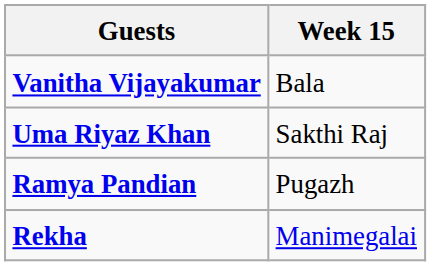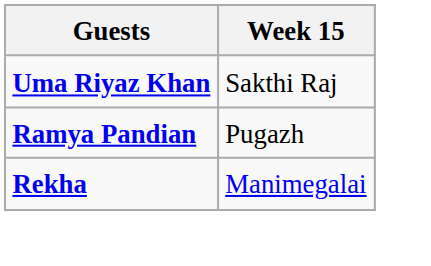- row: Vanitha Vijayakumar | Bala
